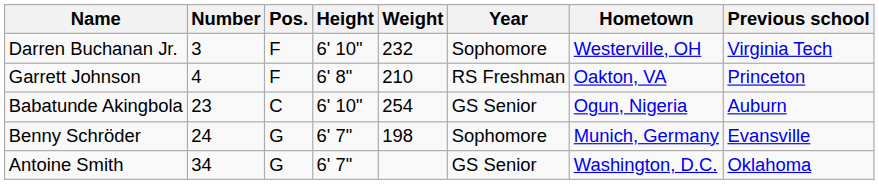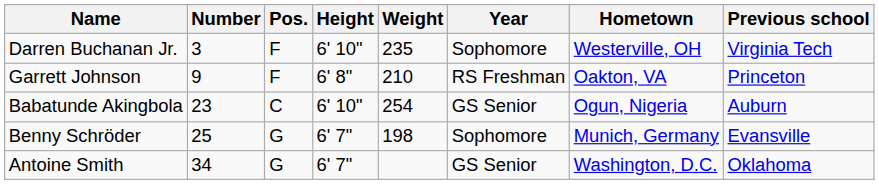Darren Buchanan Jr. | Weight: 232 -> 235
Garrett Johnson | Number: 4 -> 9
Benny Schröder | Number: 24 -> 25
